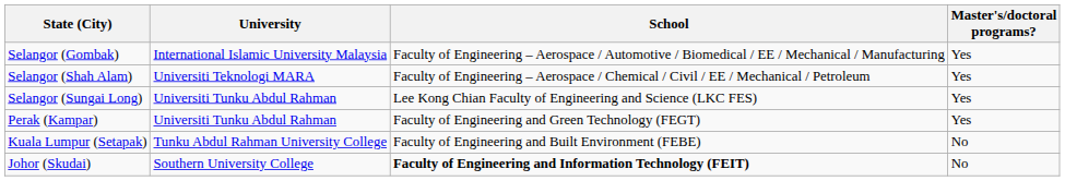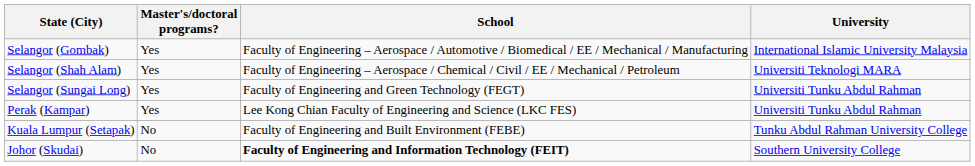columns swapped: University <-> Master's/doctoral programs?
Selangor (Sungai Long) | School: Lee Kong Chian Faculty of Engineering and Science (LKC FES) -> Faculty of Engineering and Green Technology (FEGT)
Perak (Kampar) | School: Faculty of Engineering and Green Technology (FEGT) -> Lee Kong Chian Faculty of Engineering and Science (LKC FES)
